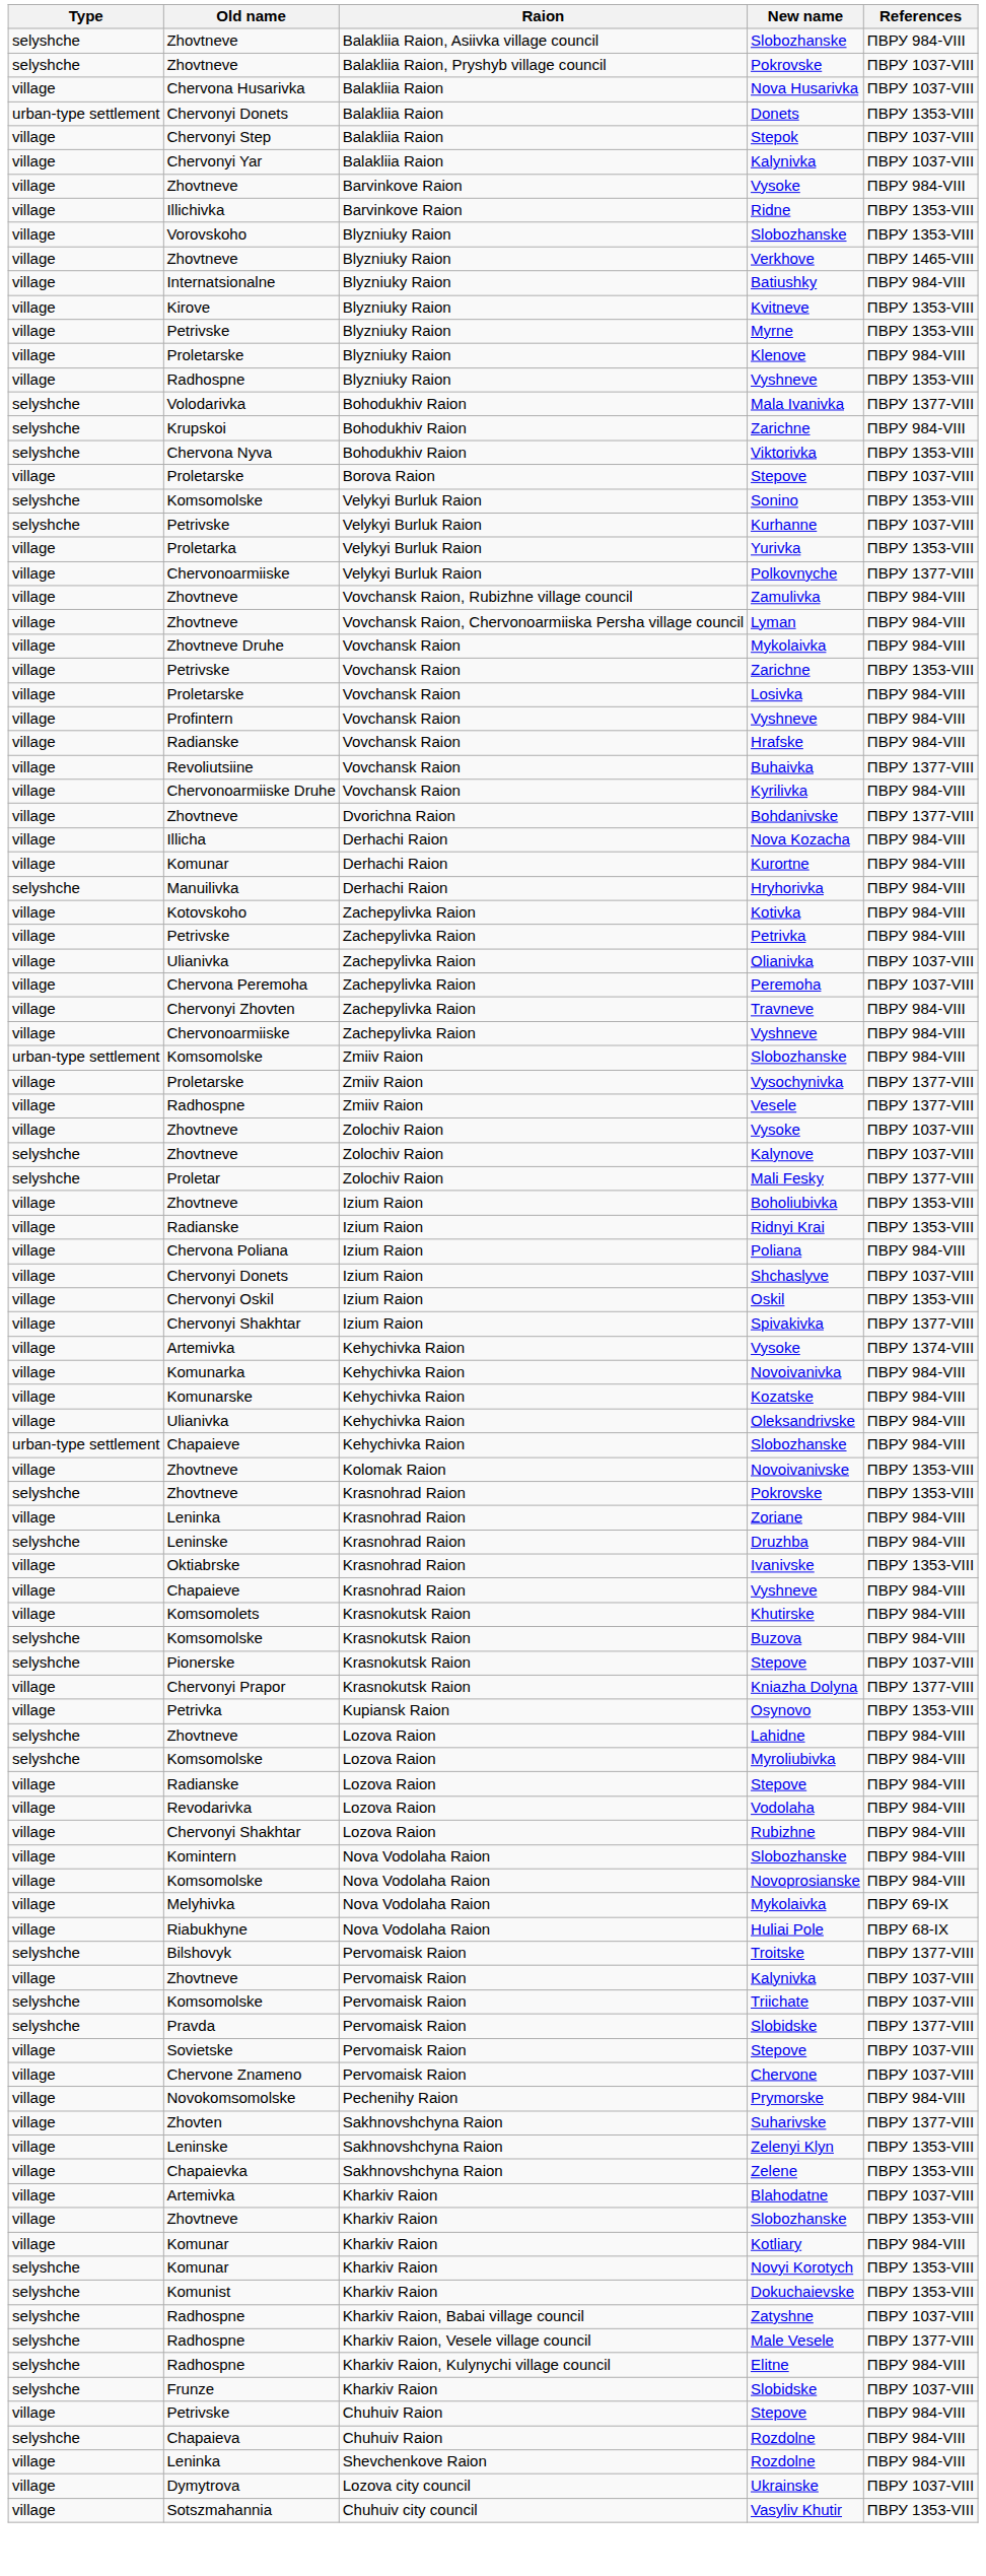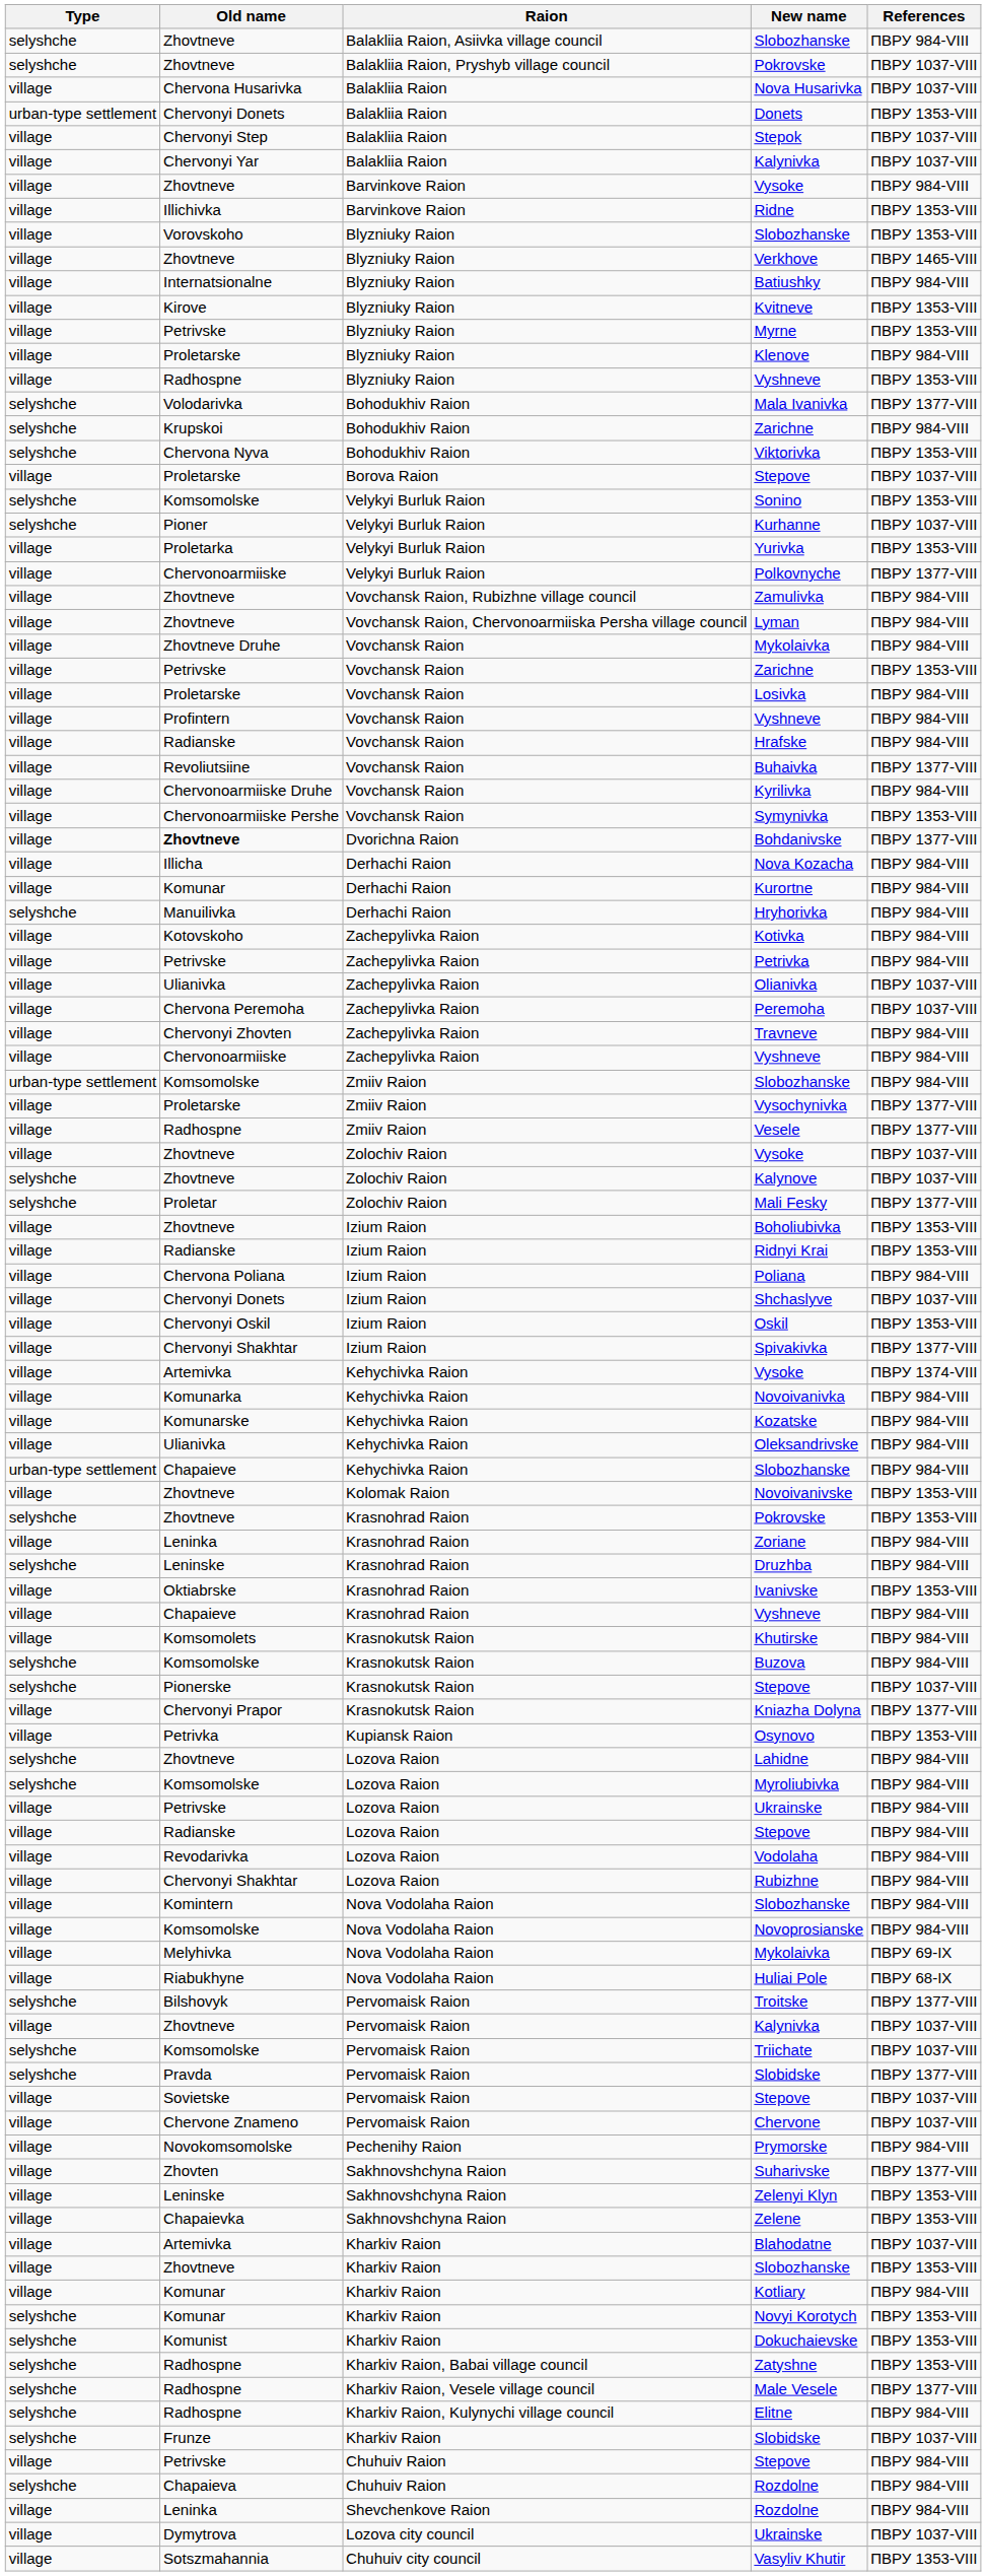Kurhanne | Old name: Petrivske -> Pioner
+ row: village | Chervonoarmiiske Pershe | Vovchansk Raion | Symynivka | ПВРУ 1353-VIII
Bohdanivske | Old name: normal -> bold
+ row: village | Petrivske | Lozova Raion | Ukrainske | ПВРУ 984-VIII
Zatyshne | References: ПВРУ 1037-VIII -> ПВРУ 1353-VIII
